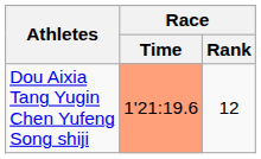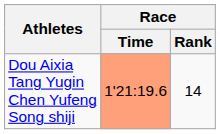Dou Aixia Tang Yugin Chen Yufeng Song shiji | Race / Rank: 12 -> 14
